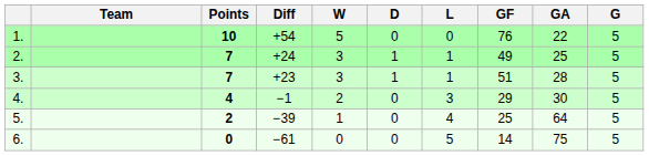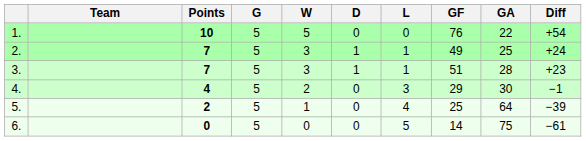columns swapped: G <-> Diff
